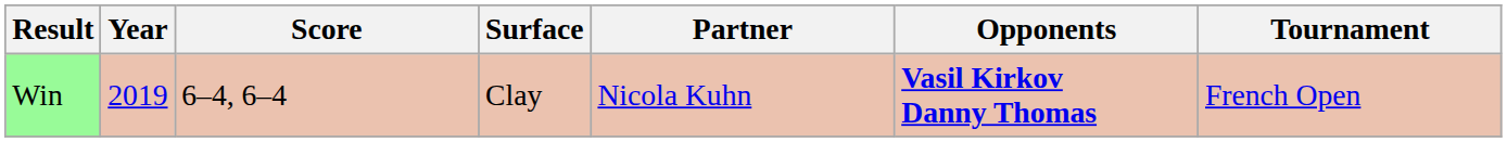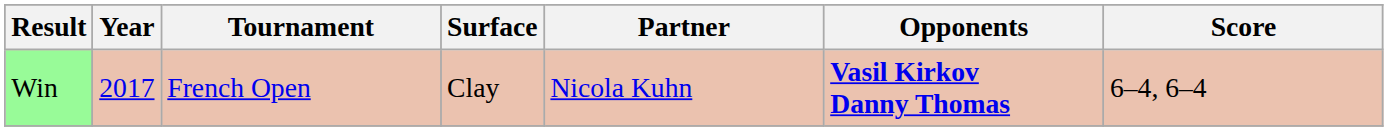columns swapped: Tournament <-> Score
Win | Year: 2019 -> 2017
